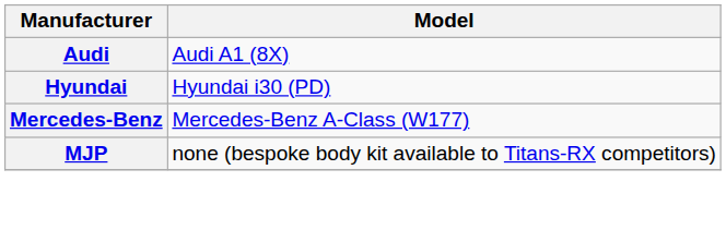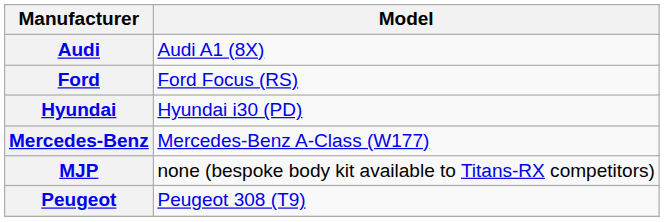+ row: Ford | Ford Focus (RS)
+ row: Peugeot | Peugeot 308 (T9)
